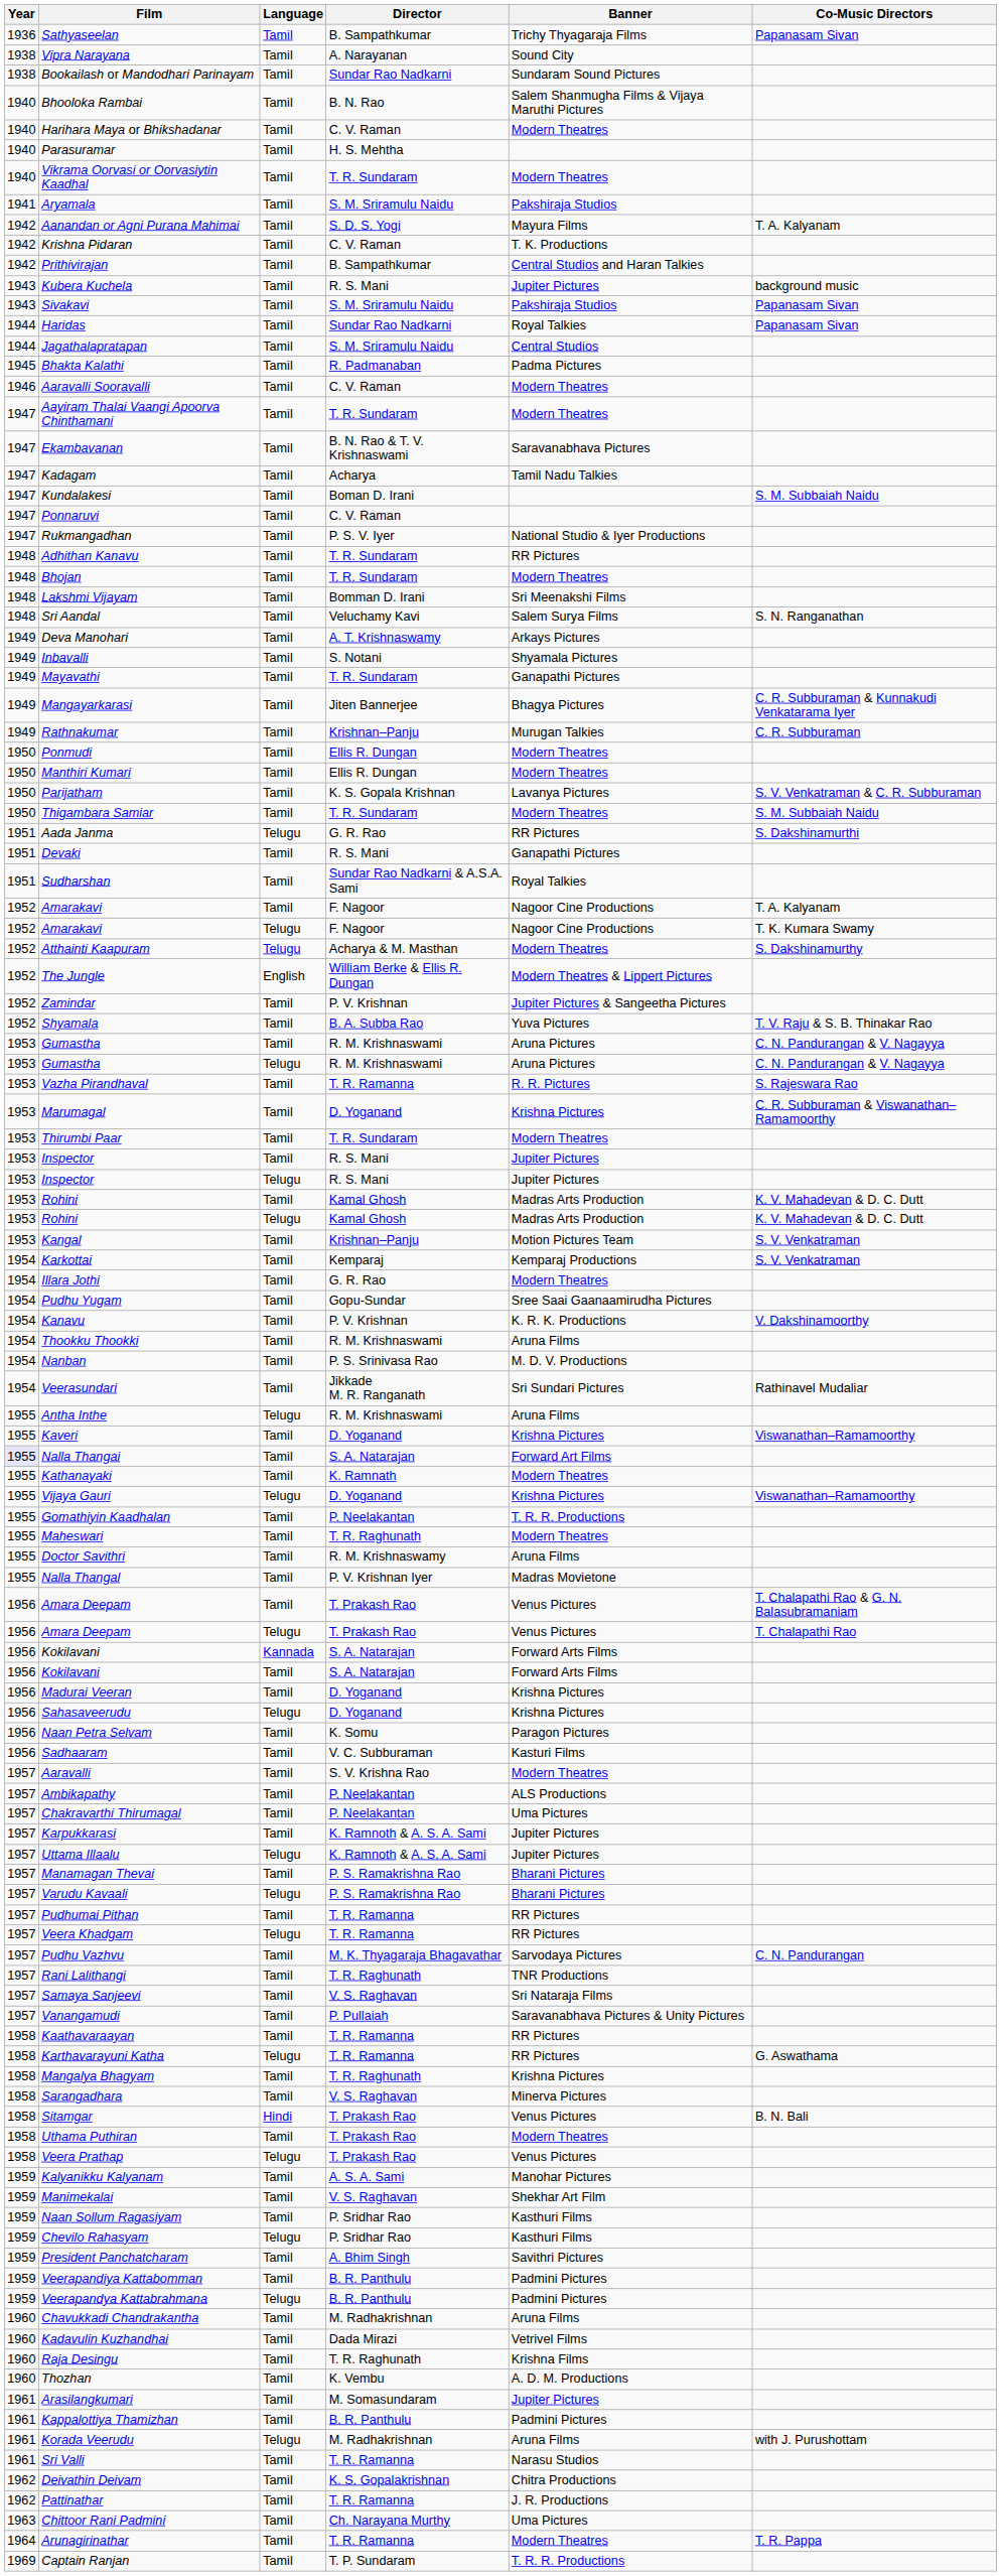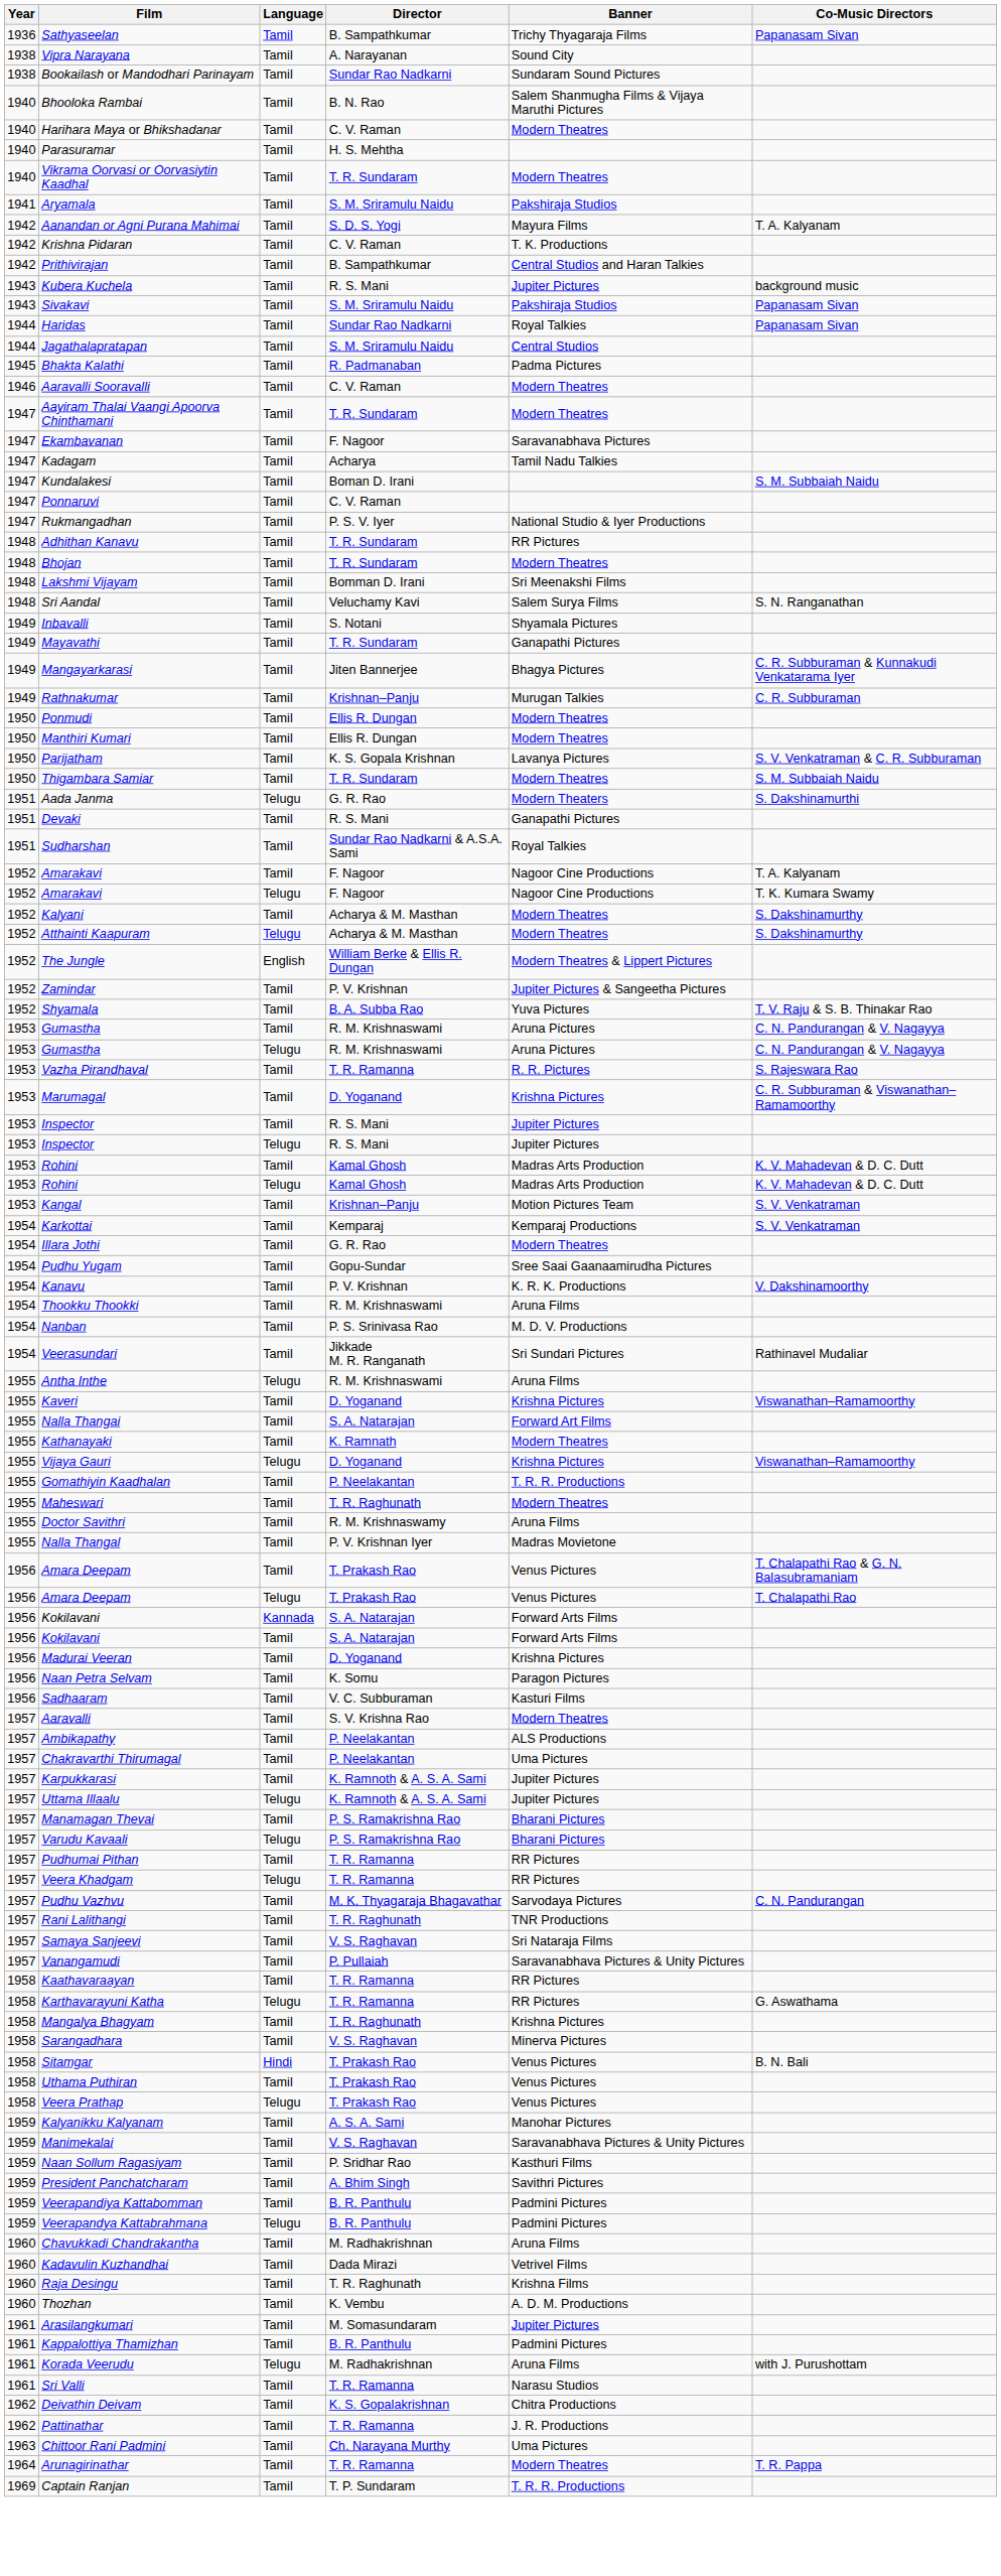Ekambavanan | Director: B. N. Rao & T. V. Krishnaswami -> F. Nagoor
- row: 1949 | Deva Manohari | Tamil | A. T. Krishnaswamy | Arkays Pictures
Aada Janma | Banner: RR Pictures -> Modern Theaters
+ row: 1952 | Kalyani | Tamil | Acharya & M. Masthan | Modern Theatres | S. Dakshinamurthy
- row: 1953 | Thirumbi Paar | Tamil | T. R. Sundaram | Modern Theatres
Nalla Thangai | Year: lavender background -> no background
- row: 1956 | Sahasaveerudu | Telugu | D. Yoganand | Krishna Pictures
Uthama Puthiran | Banner: Modern Theatres -> Venus Pictures
Manimekalai | Banner: Shekhar Art Film -> Saravanabhava Pictures & Unity Pictures
- row: 1959 | Chevilo Rahasyam | Telugu | P. Sridhar Rao | Kasthuri Films
